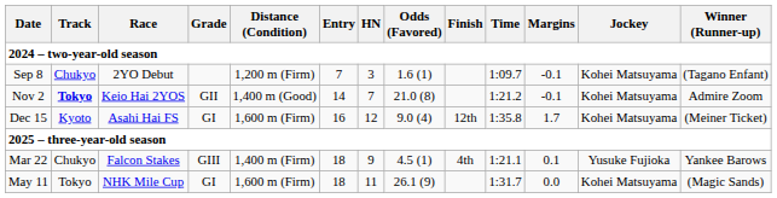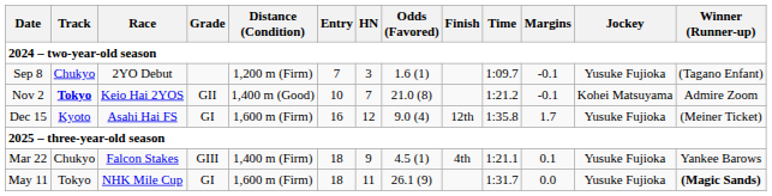Sep 8 | Jockey: Kohei Matsuyama -> Yusuke Fujioka
Nov 2 | Entry: 14 -> 10
Dec 15 | Jockey: Kohei Matsuyama -> Yusuke Fujioka
May 11 | Jockey: Kohei Matsuyama -> Yusuke Fujioka
May 11 | Winner (Runner-up): normal -> bold
